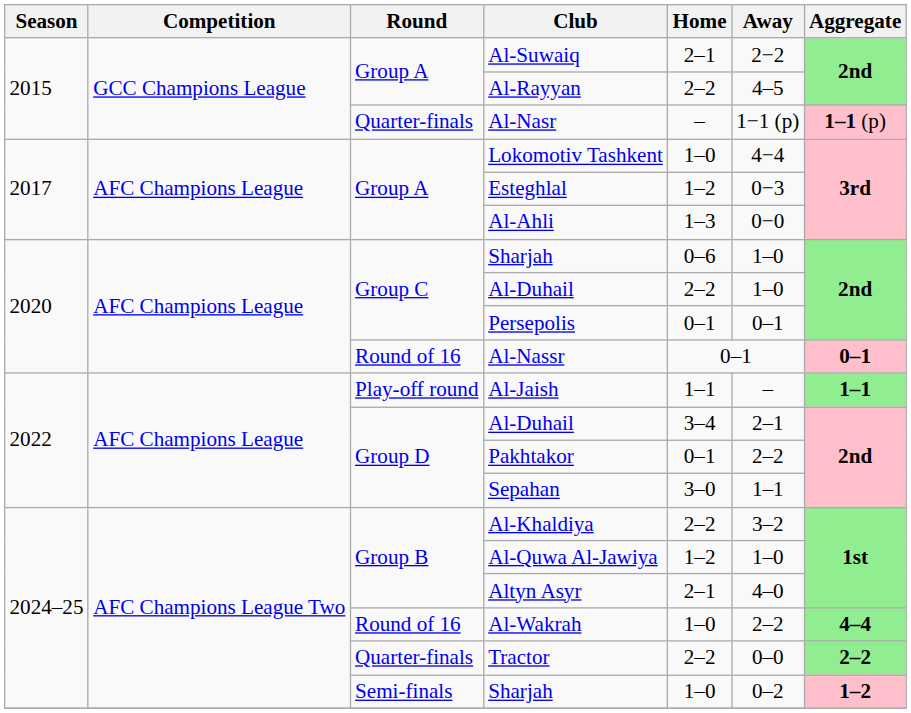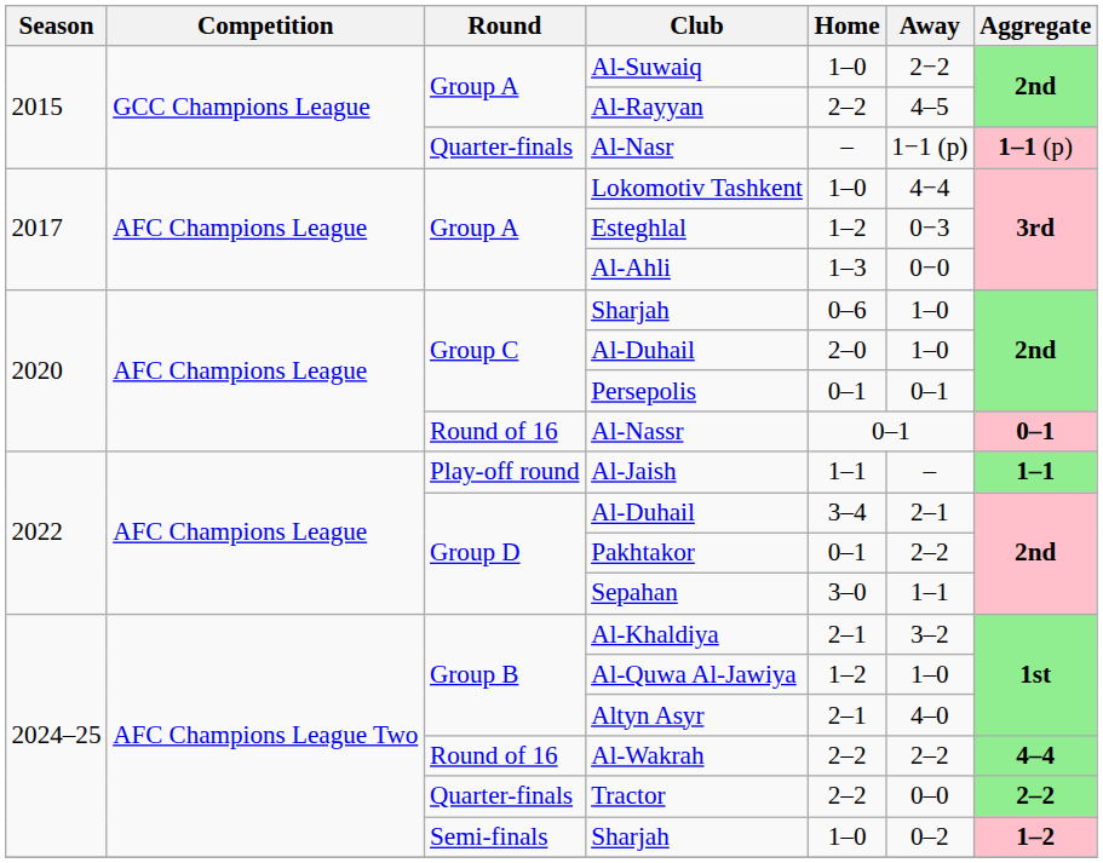Al-Suwaiq | Home: 2–1 -> 1–0
Group C / Al-Duhail | Home: 2–2 -> 2–0
Al-Khaldiya | Home: 2–2 -> 2–1
Al-Wakrah | Home: 1–0 -> 2–2
